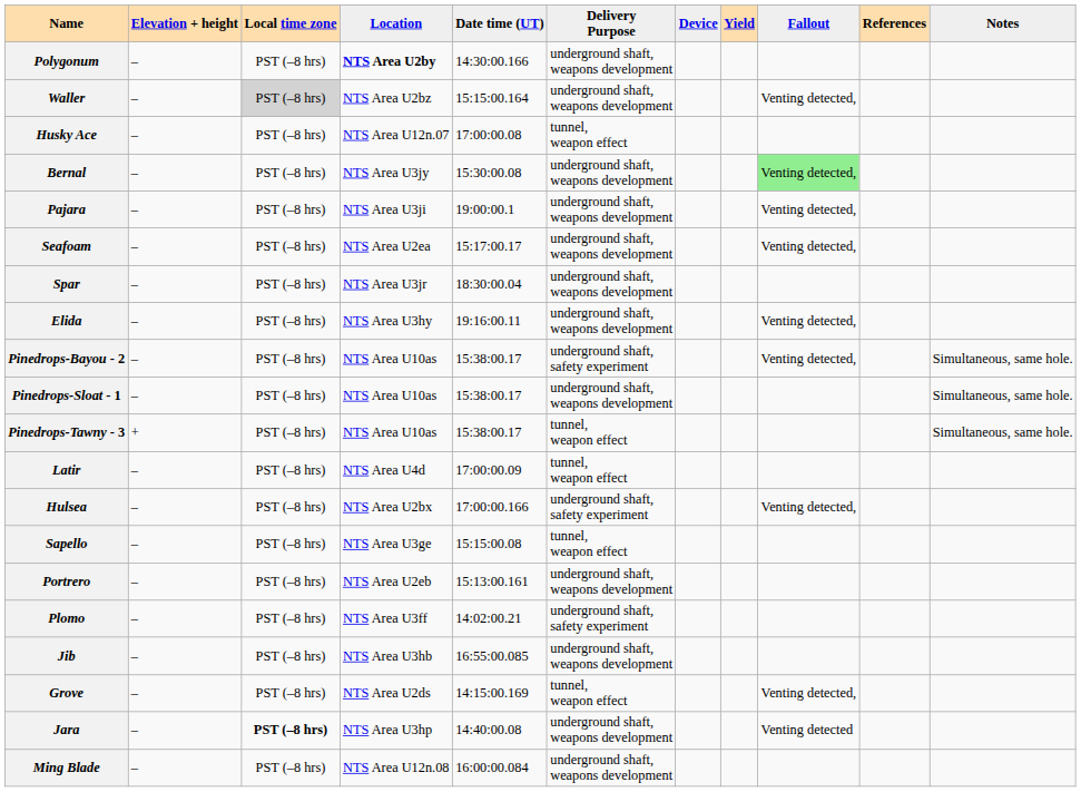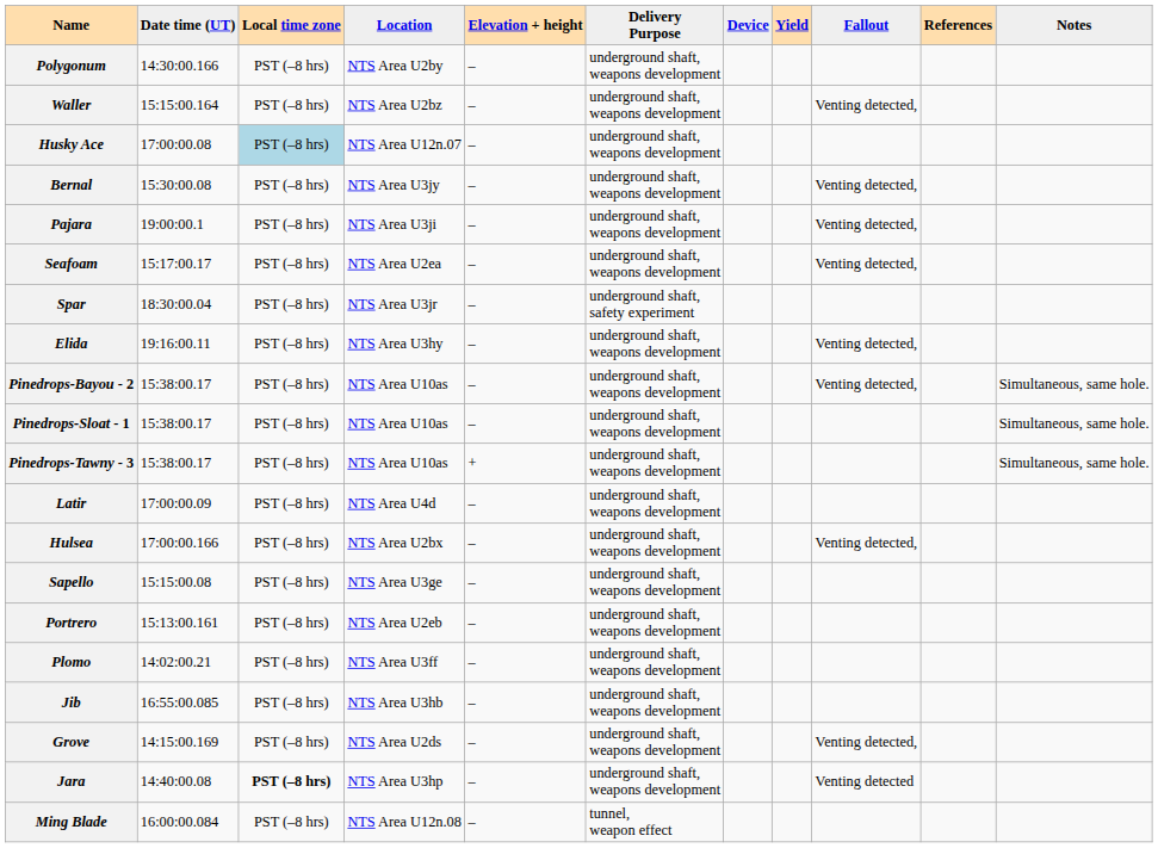columns swapped: Date time (UT) <-> Elevation + height
Polygonum | Location: bold -> normal
Waller | Local time zone: lightgrey background -> no background
Husky Ace | Local time zone: no background -> lightblue background
Husky Ace | Delivery Purpose: tunnel, weapon effect -> underground shaft, weapons development
Bernal | Fallout: lightgreen background -> no background
Spar | Delivery Purpose: underground shaft, weapons development -> underground shaft, safety experiment
Pinedrops-Bayou - 2 | Delivery Purpose: underground shaft, safety experiment -> underground shaft, weapons development
Pinedrops-Tawny - 3 | Delivery Purpose: tunnel, weapon effect -> underground shaft, weapons development
Latir | Delivery Purpose: tunnel, weapon effect -> underground shaft, weapons development
Hulsea | Delivery Purpose: underground shaft, safety experiment -> underground shaft, weapons development
Sapello | Delivery Purpose: tunnel, weapon effect -> underground shaft, weapons development
Plomo | Delivery Purpose: underground shaft, safety experiment -> underground shaft, weapons development
Grove | Delivery Purpose: tunnel, weapon effect -> underground shaft, weapons development
Ming Blade | Delivery Purpose: underground shaft, weapons development -> tunnel, weapon effect
